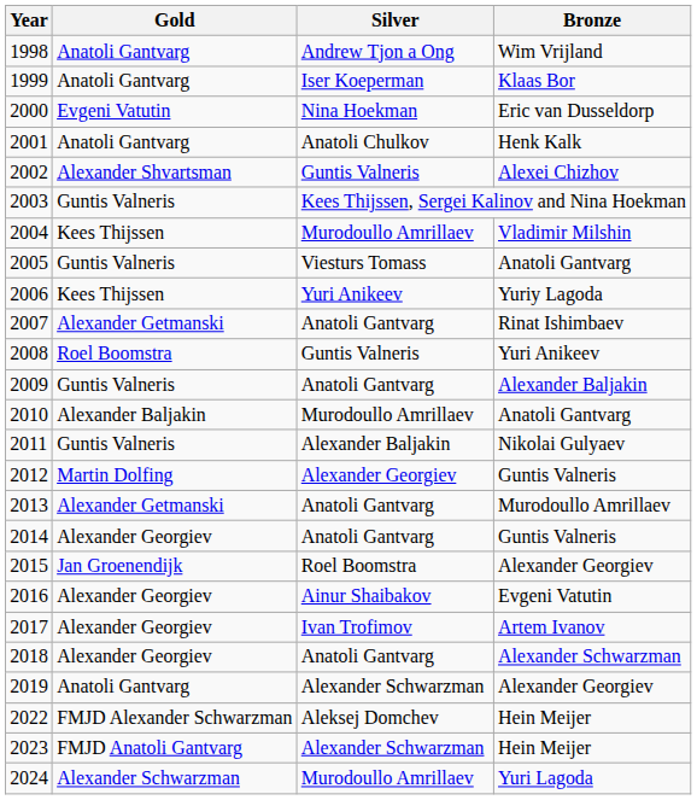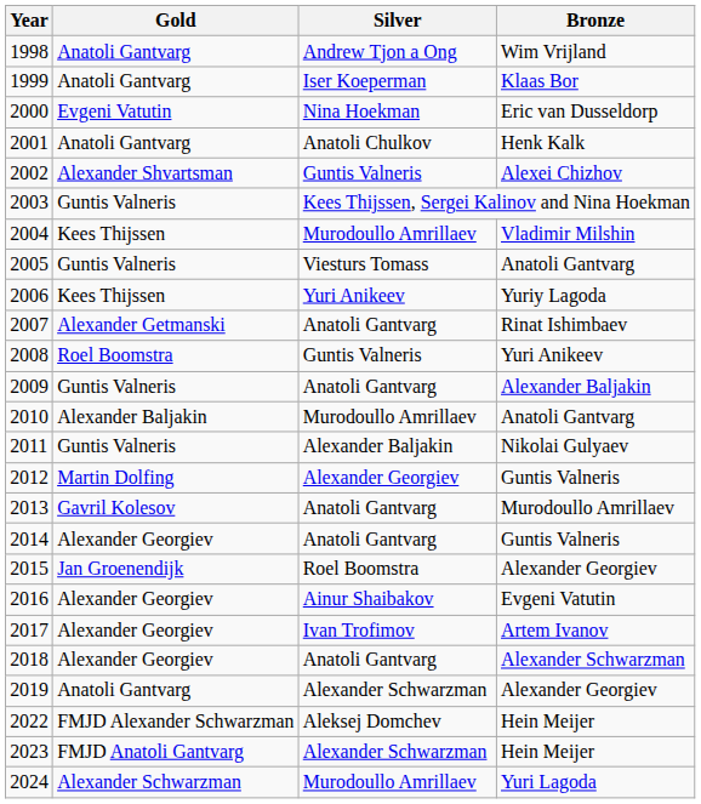2013 | Gold: Alexander Getmanski -> Gavril Kolesov
